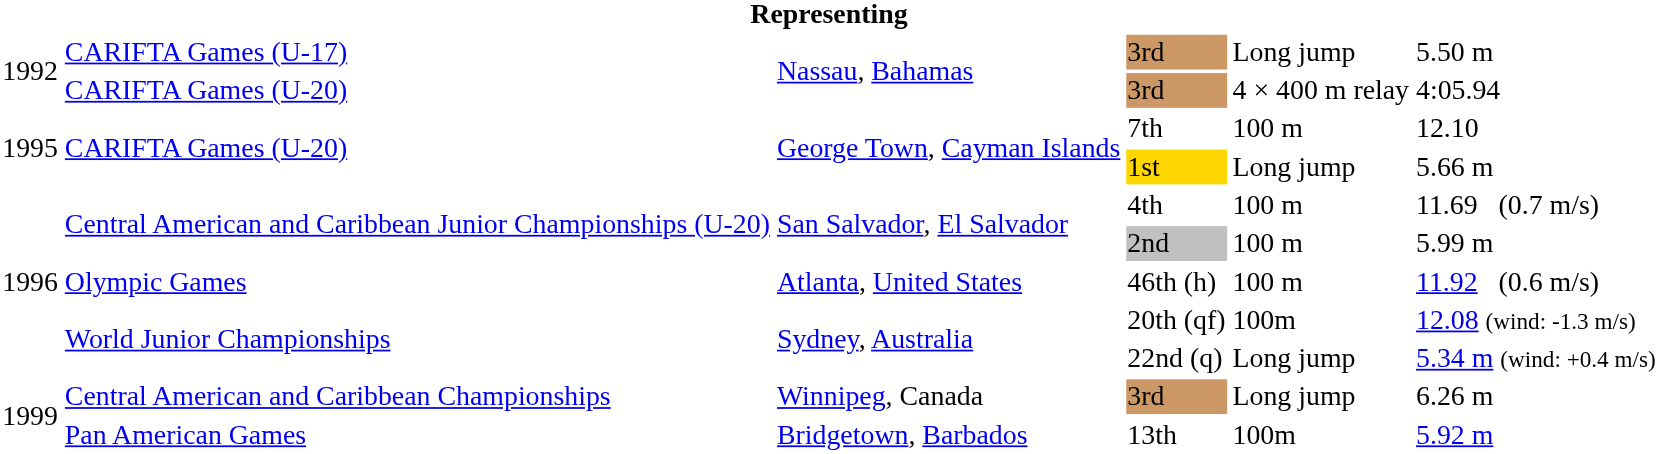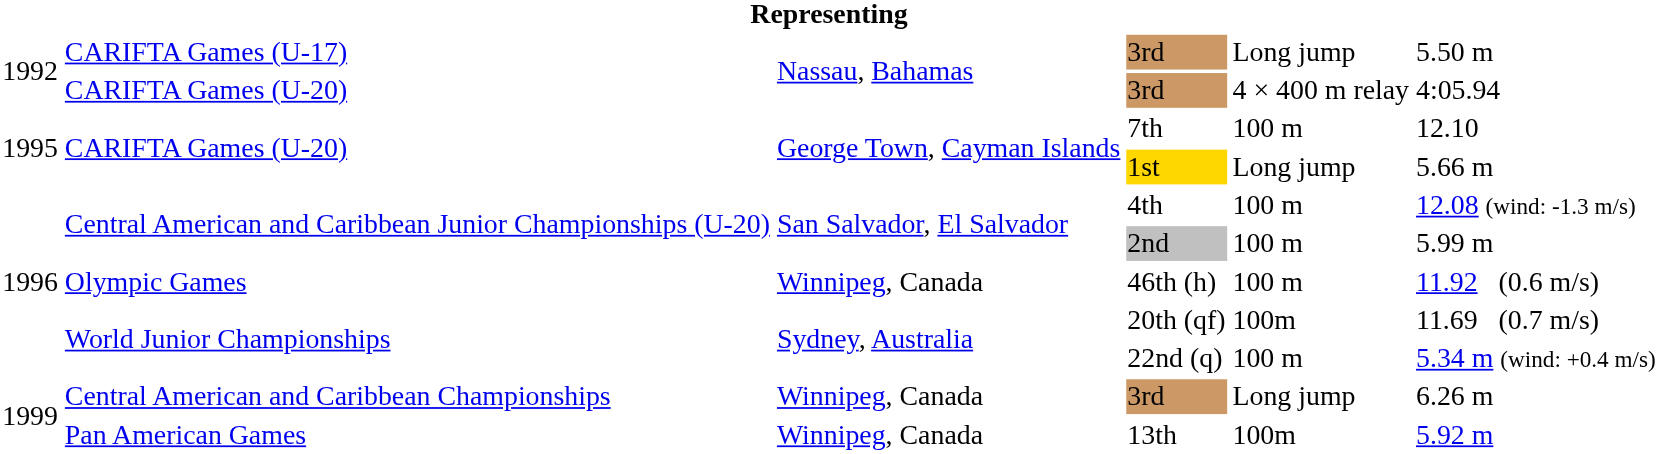4th | column 6: 11.69 (0.7 m/s) -> 12.08 (wind: -1.3 m/s)
46th (h) | column 3: Atlanta, United States -> Winnipeg, Canada
20th (qf) | column 6: 12.08 (wind: -1.3 m/s) -> 11.69 (0.7 m/s)
22nd (q) | column 5: Long jump -> 100 m
13th | column 3: Bridgetown, Barbados -> Winnipeg, Canada
